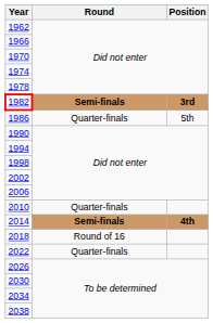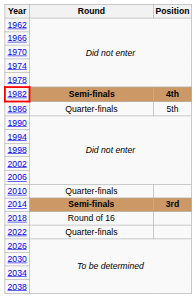1982 | Position: 3rd -> 4th
2014 | Position: 4th -> 3rd
